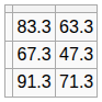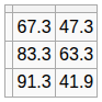rows swapped: 67.3 <-> 83.3
91.3 | column 3: 71.3 -> 41.9
